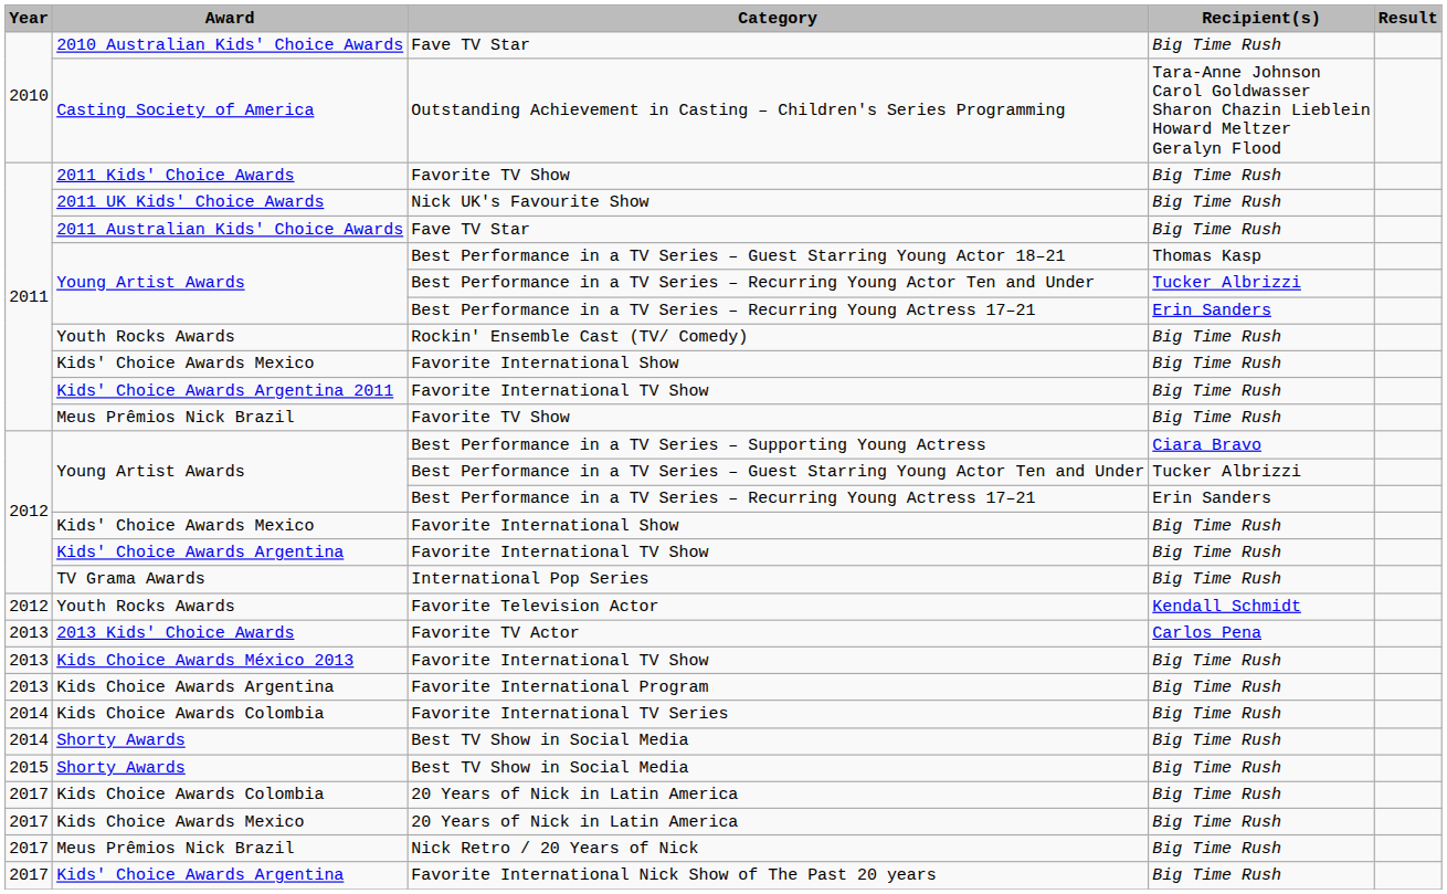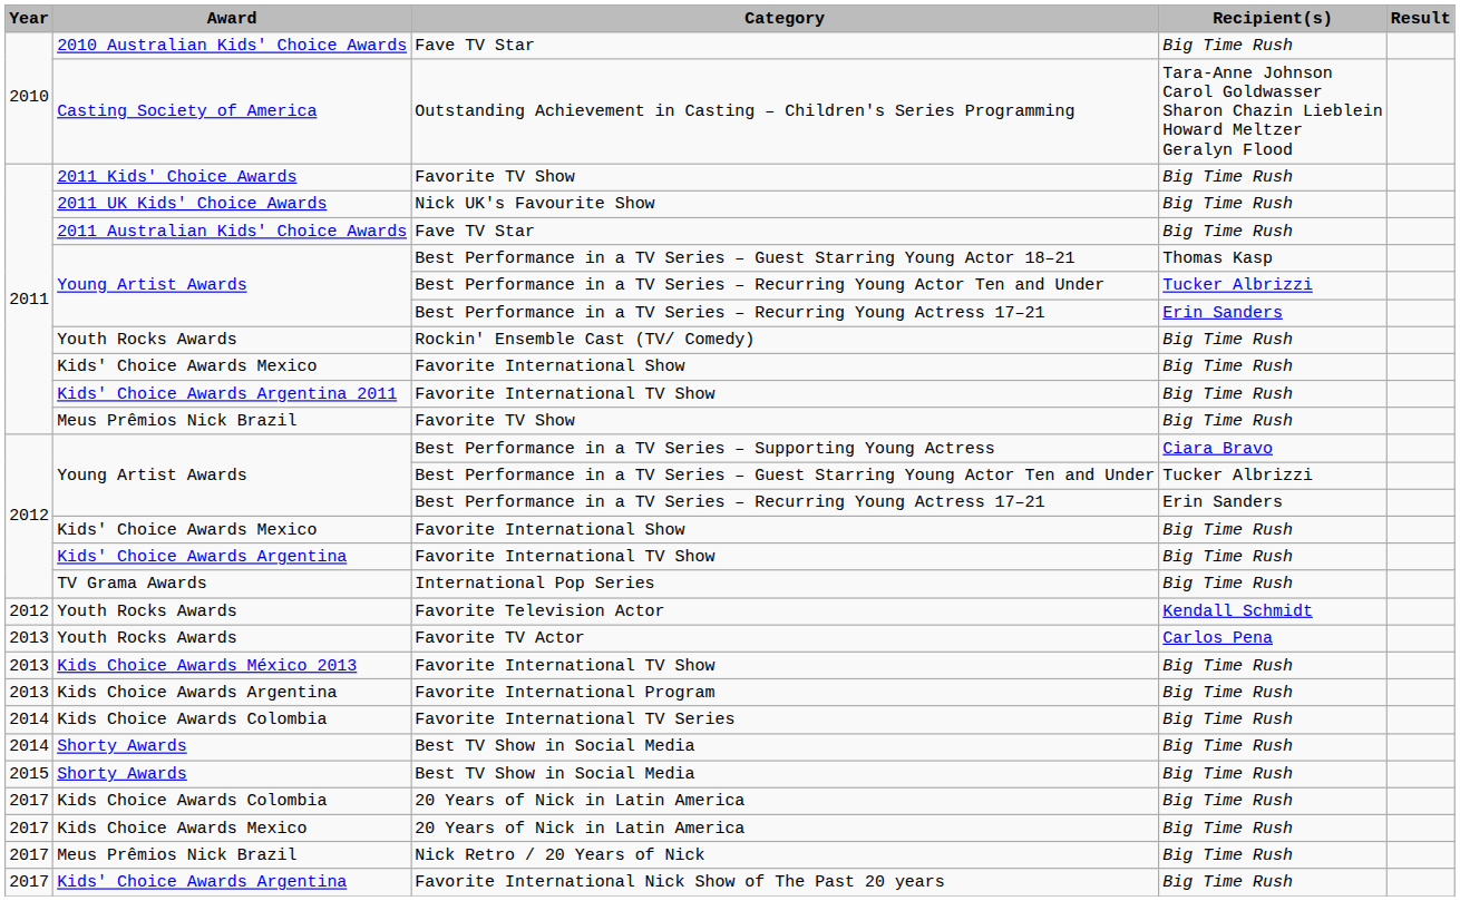Favorite TV Actor | Award: 2013 Kids' Choice Awards -> Youth Rocks Awards
